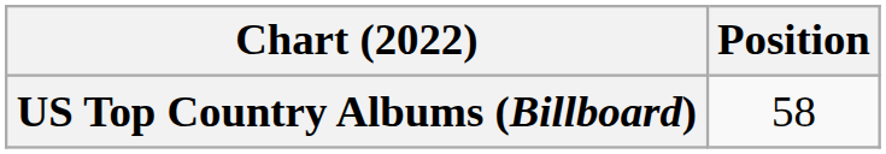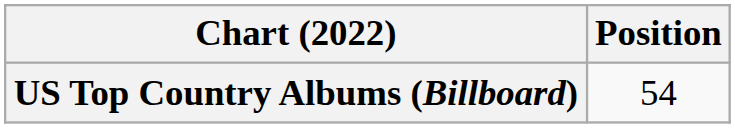US Top Country Albums (Billboard) | Position: 58 -> 54
